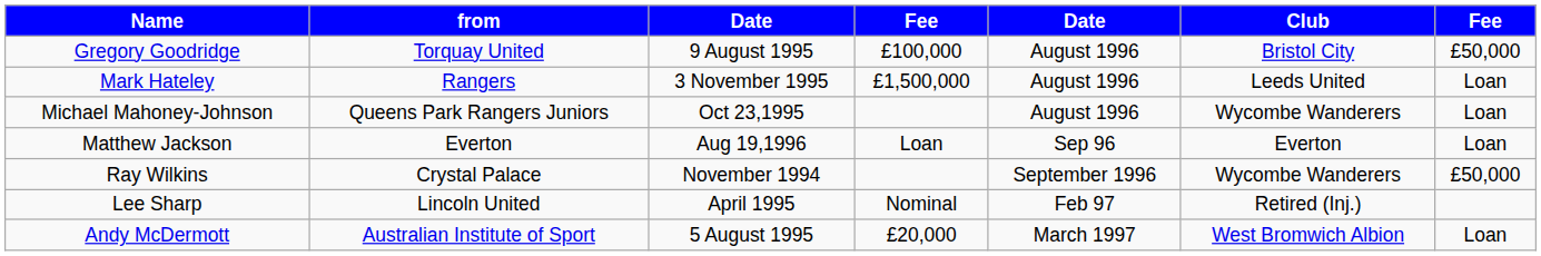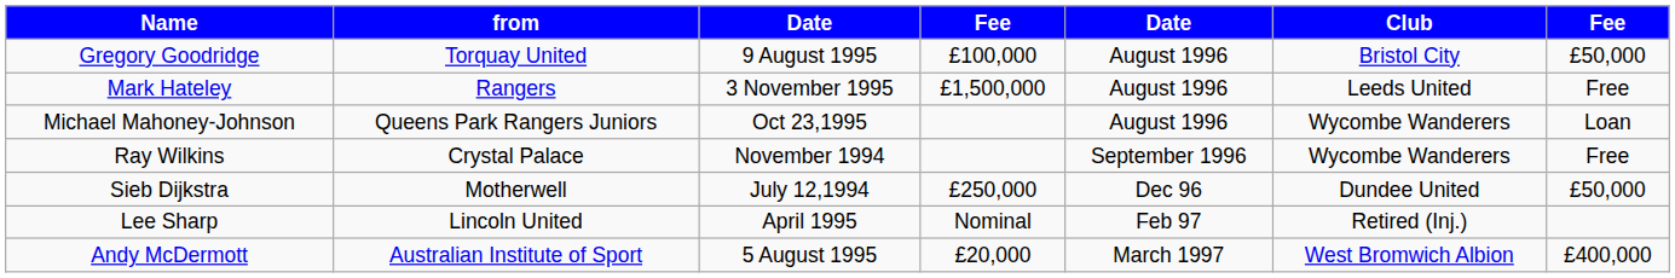Mark Hateley | column 7: Loan -> Free
- row: Matthew Jackson | Everton | Aug 19,1996 | Loan | Sep 96 | Everton | Loan
Ray Wilkins | column 7: £50,000 -> Free
+ row: Sieb Dijkstra | Motherwell | July 12,1994 | £250,000 | Dec 96 | Dundee United | £50,000
Andy McDermott | column 7: Loan -> £400,000
